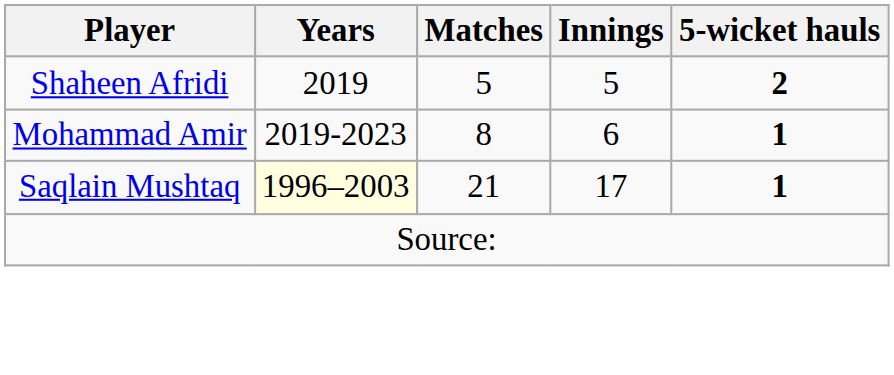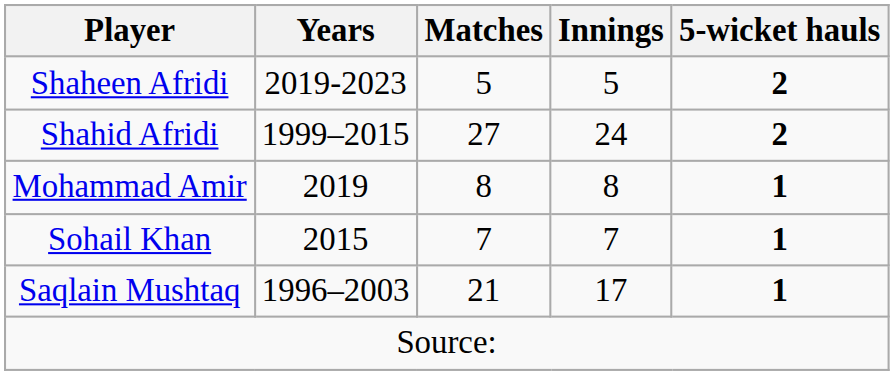Shaheen Afridi | Years: 2019 -> 2019-2023
+ row: Shahid Afridi | 1999–2015 | 27 | 24 | 2
Mohammad Amir | Years: 2019-2023 -> 2019
Mohammad Amir | Innings: 6 -> 8
+ row: Sohail Khan | 2015 | 7 | 7 | 1
Saqlain Mushtaq | Years: lightyellow background -> no background
